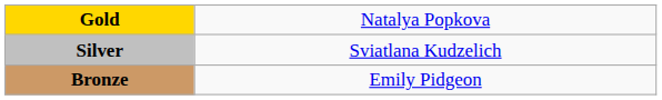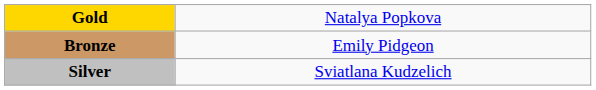rows swapped: Silver <-> Bronze
